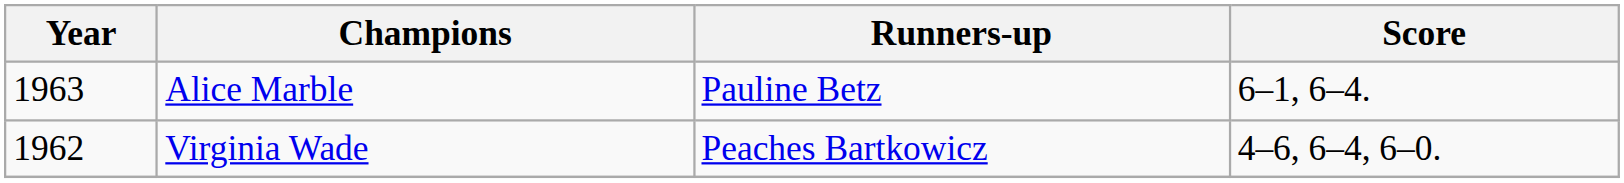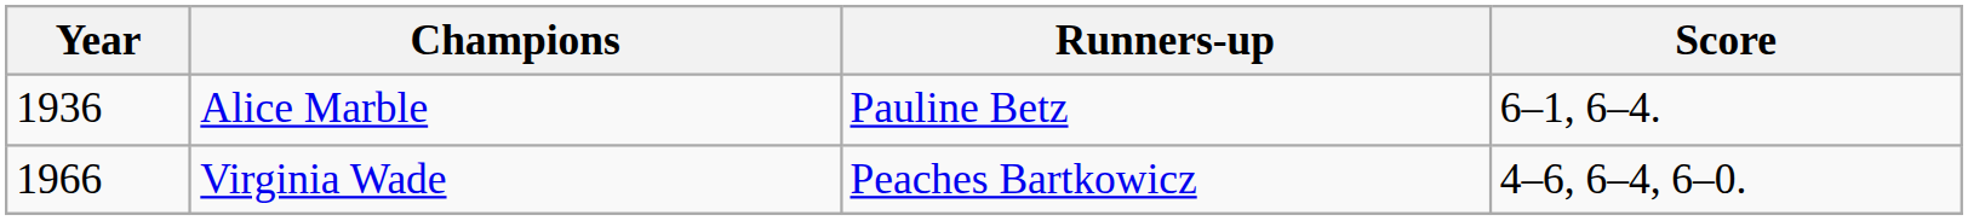Alice Marble | Year: 1963 -> 1936
Virginia Wade | Year: 1962 -> 1966
